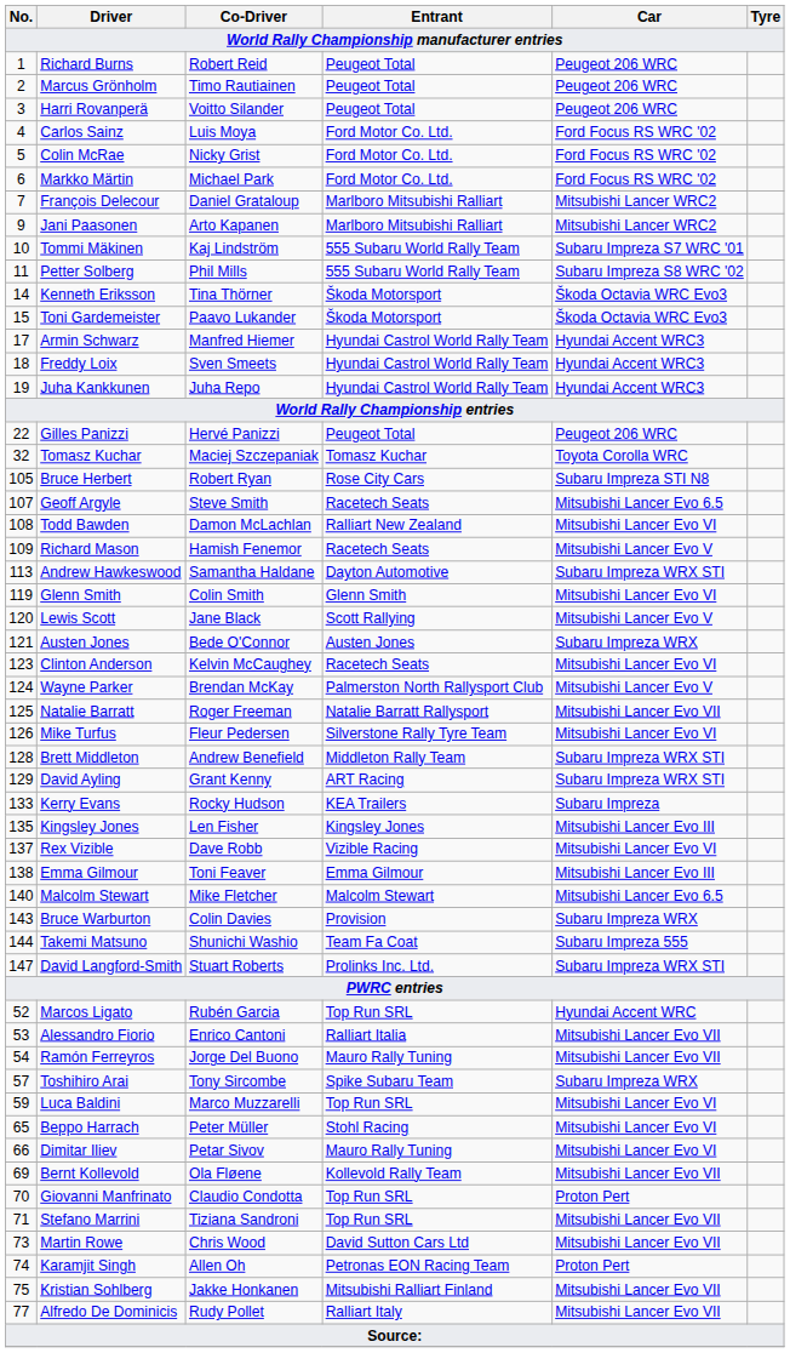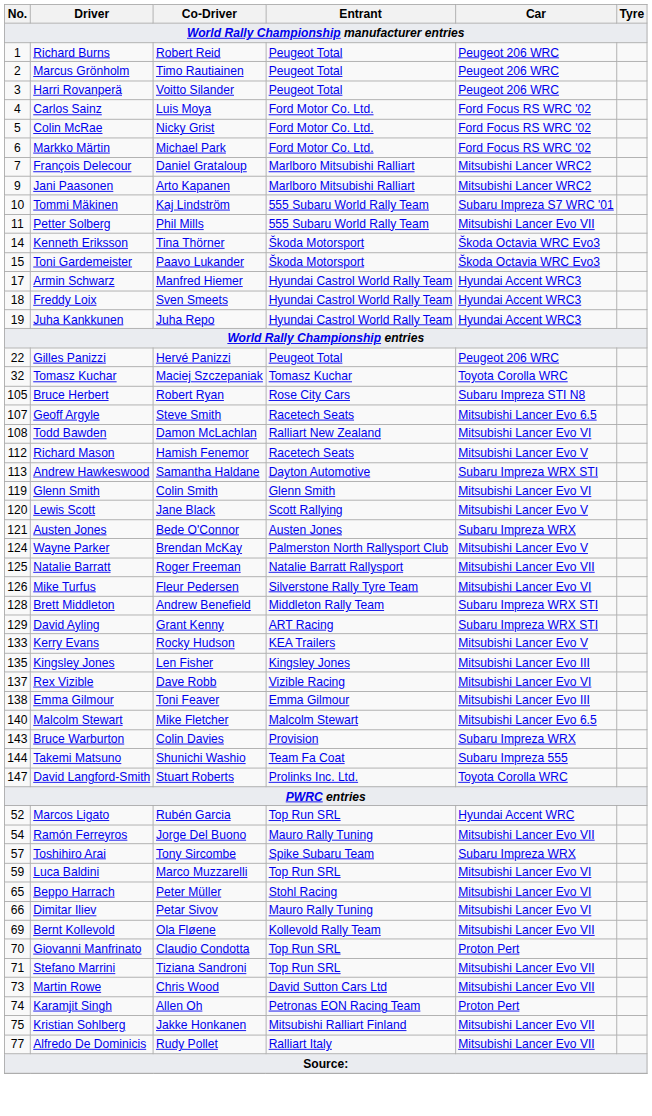Petter Solberg | Car: Subaru Impreza S8 WRC '02 -> Mitsubishi Lancer Evo VII
Richard Mason | No.: 109 -> 112
- row: 123 | Clinton Anderson | Kelvin McCaughey | Racetech Seats | Mitsubishi Lancer Evo VI
Kerry Evans | Car: Subaru Impreza -> Mitsubishi Lancer Evo V
David Langford-Smith | Car: Subaru Impreza WRX STI -> Toyota Corolla WRC
- row: 53 | Alessandro Fiorio | Enrico Cantoni | Ralliart Italia | Mitsubishi Lancer Evo VII
